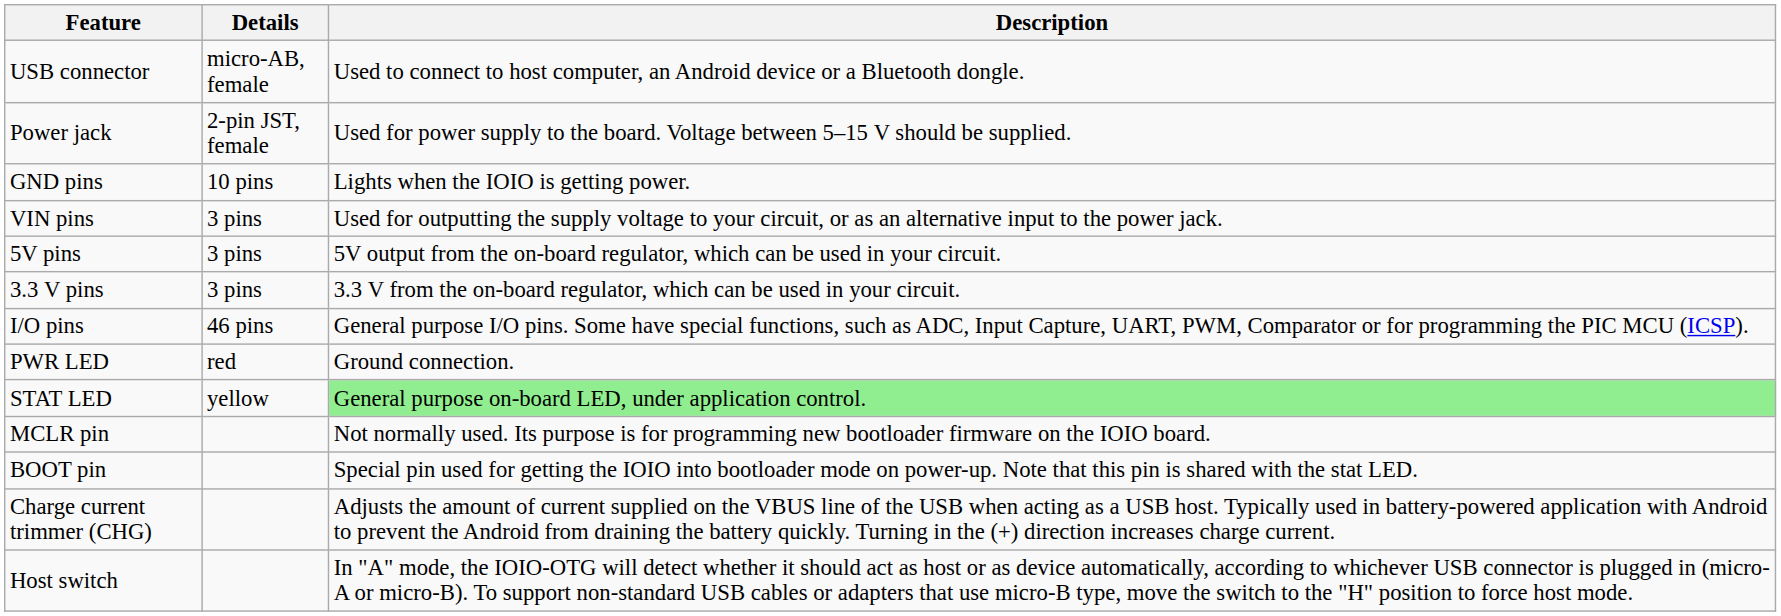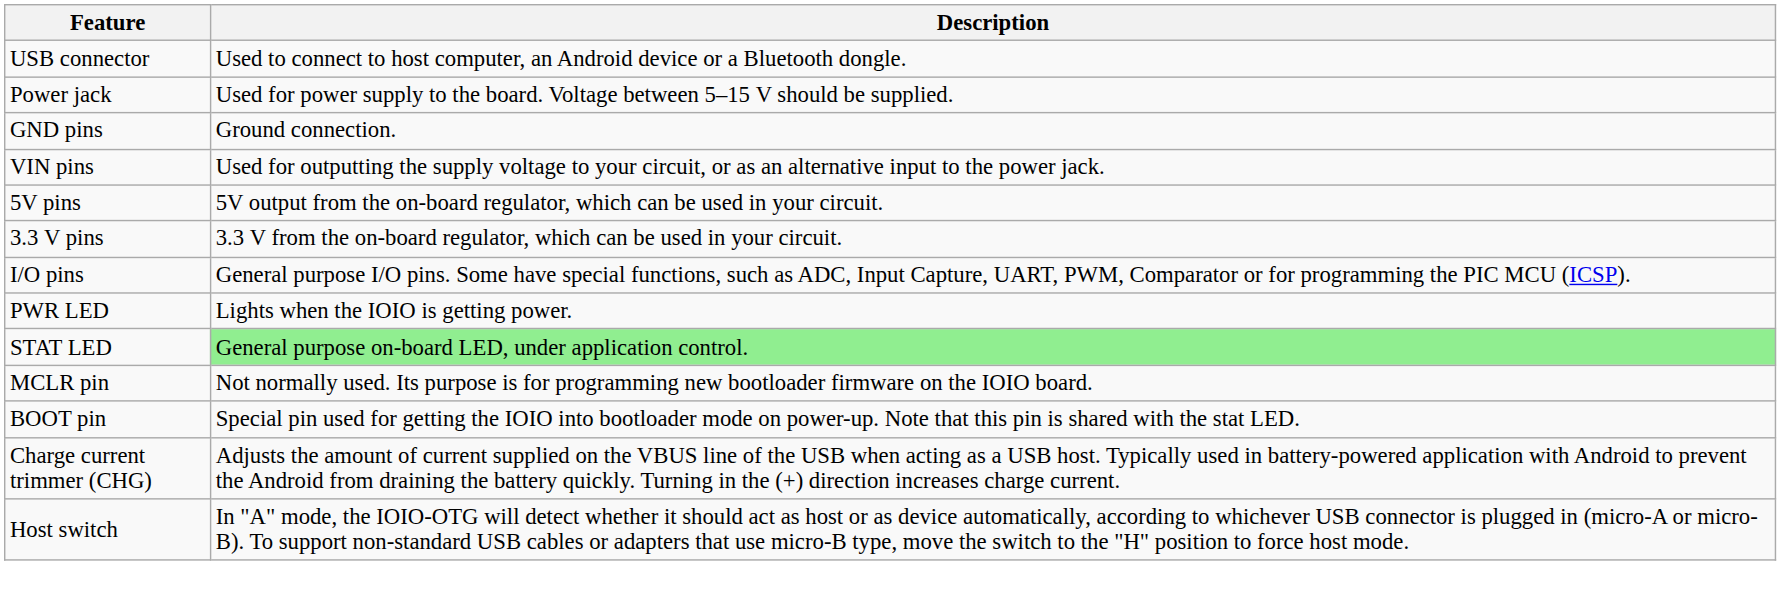- column: Details | micro-AB, female | 2-pin JST, female | 10 pins | 3 pins | 3 pins | 3 pins | 46 pins | red | yellow
GND pins | Description: Lights when the IOIO is getting power. -> Ground connection.
PWR LED | Description: Ground connection. -> Lights when the IOIO is getting power.
